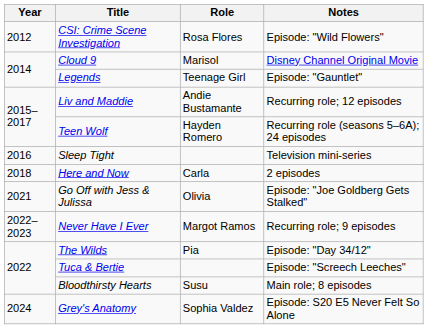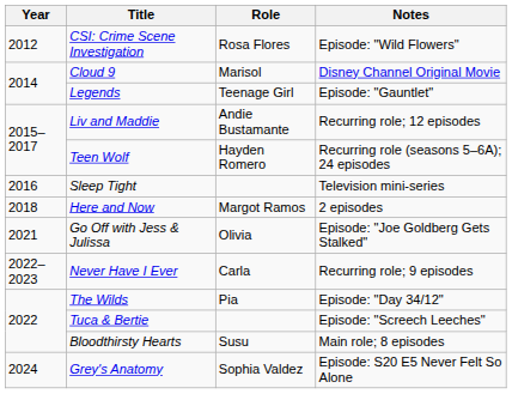Here and Now | Role: Carla -> Margot Ramos
Never Have I Ever | Role: Margot Ramos -> Carla
